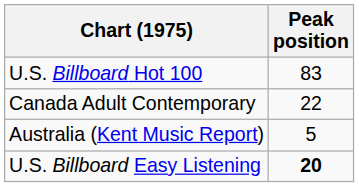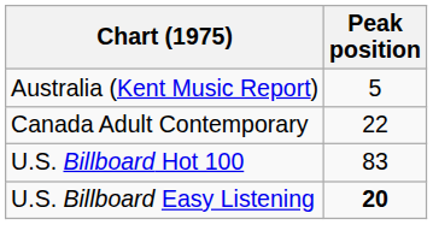rows swapped: Australia (Kent Music Report) <-> U.S. Billboard Hot 100
